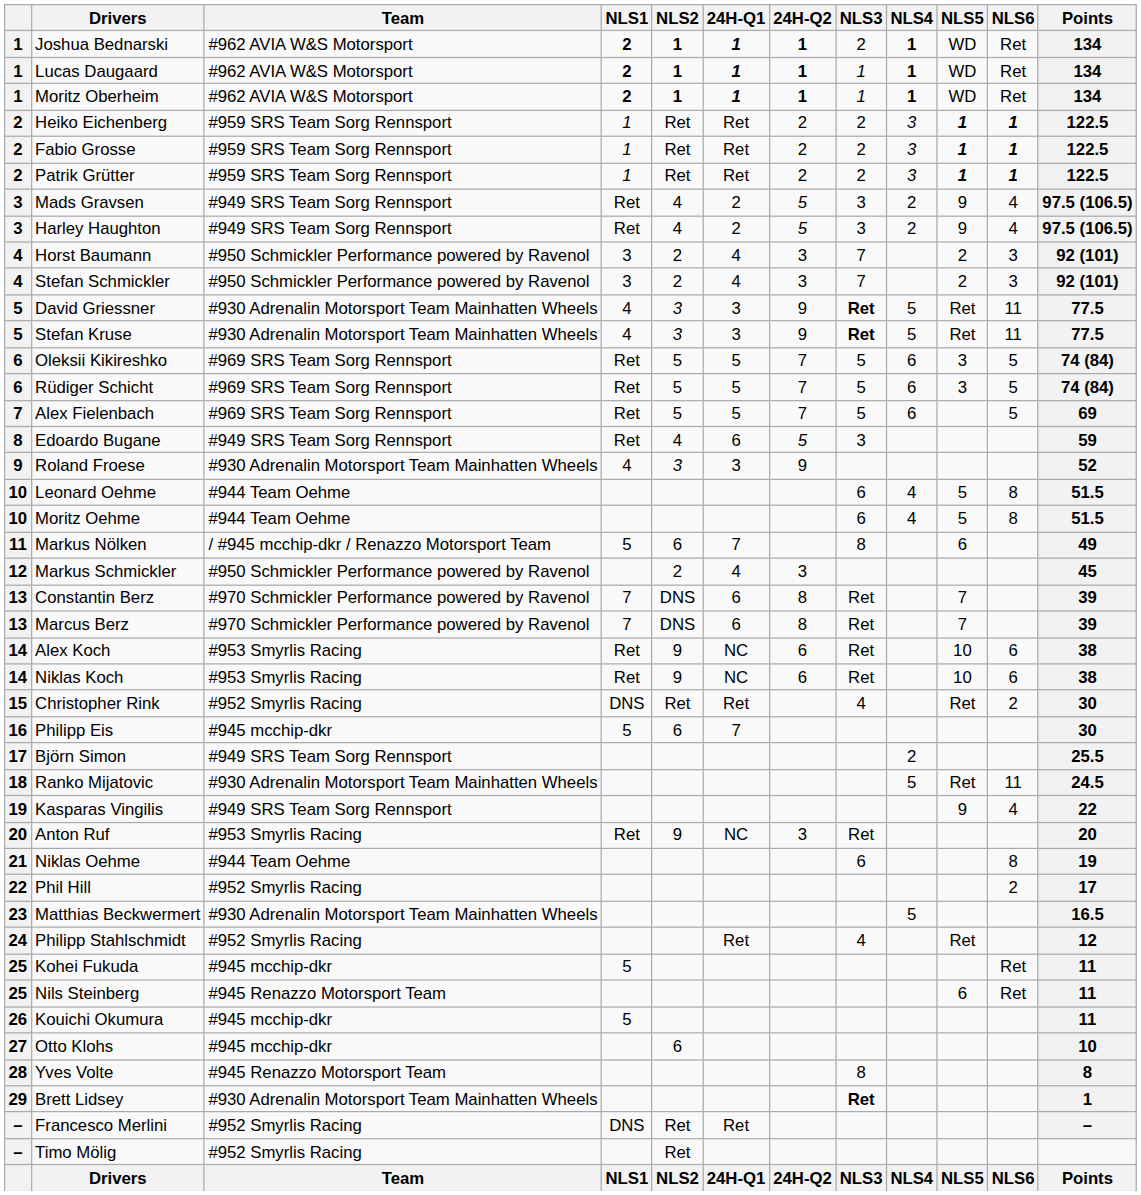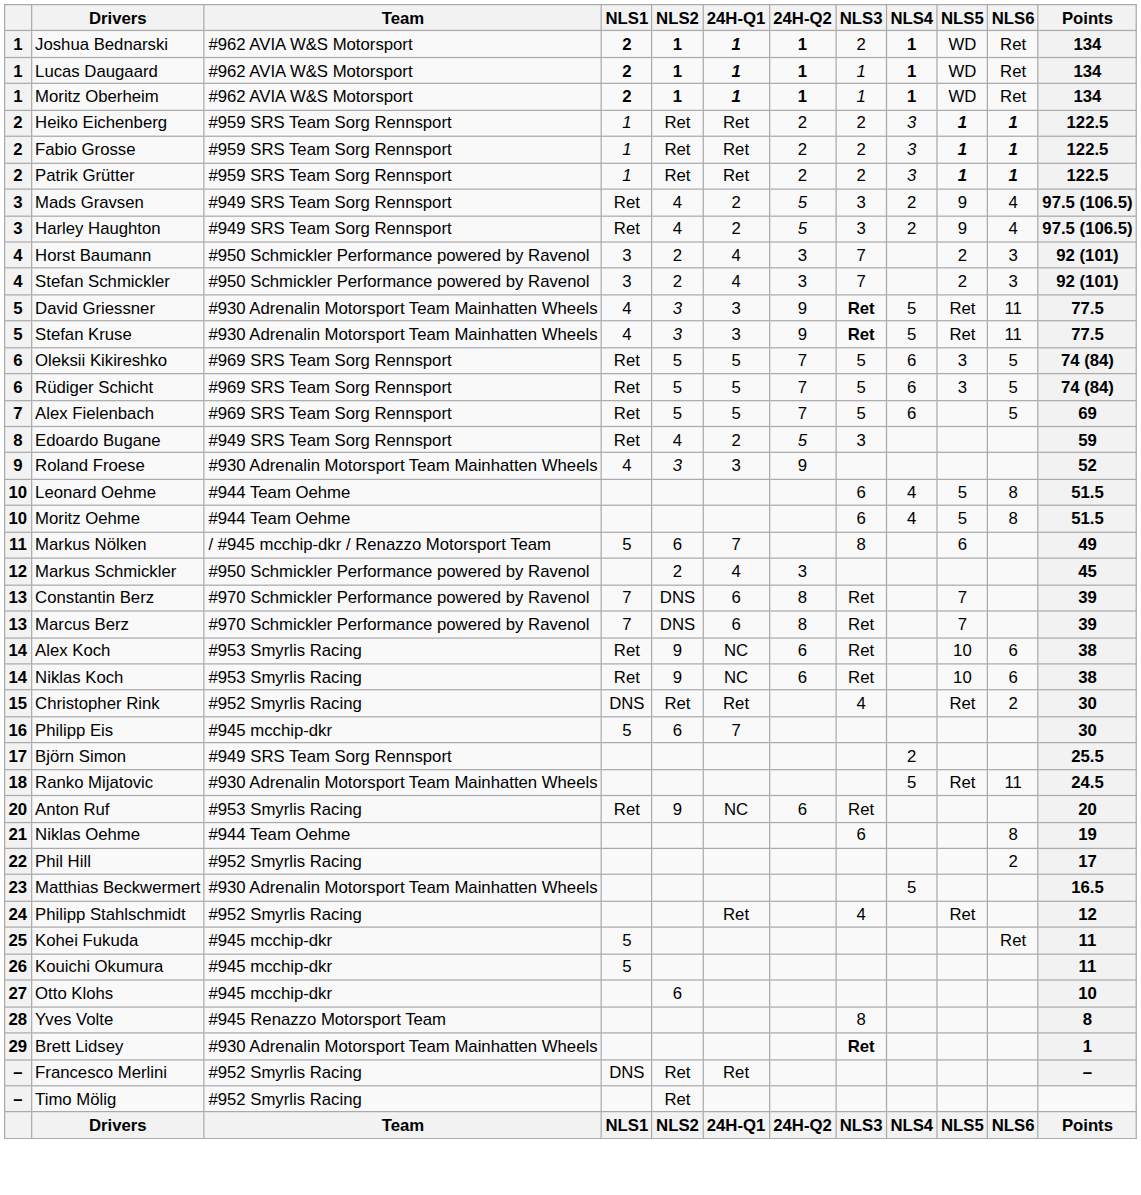Edoardo Bugane | 24H-Q1: 6 -> 2
- row: 19 | Kasparas Vingilis | #949 SRS Team Sorg Rennsport | 9 | 4 | 22
Anton Ruf | 24H-Q2: 3 -> 6
- row: 25 | Nils Steinberg | #945 Renazzo Motorsport Team | 6 | Ret | 11
